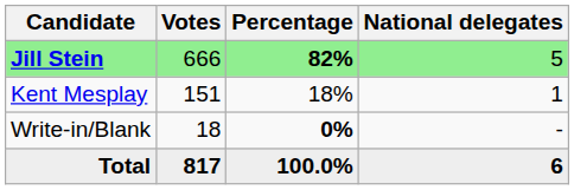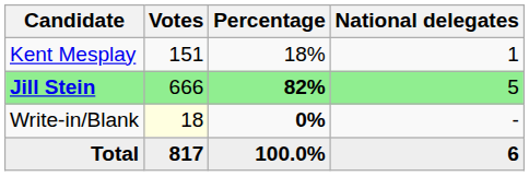rows swapped: Jill Stein <-> Kent Mesplay
Write-in/Blank | Votes: no background -> lightyellow background
